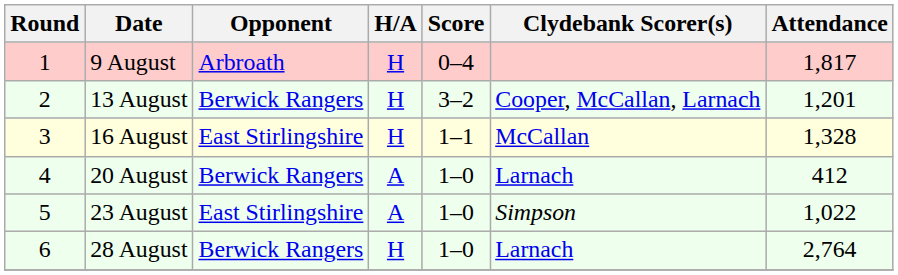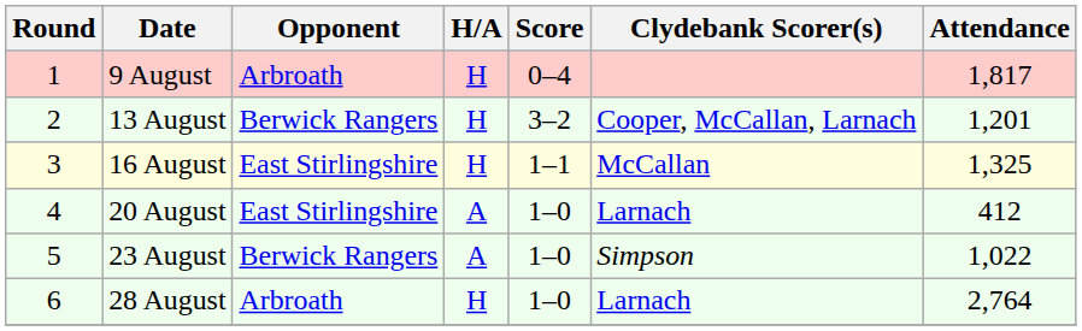16 August | Attendance: 1,328 -> 1,325
20 August | Opponent: Berwick Rangers -> East Stirlingshire
23 August | Opponent: East Stirlingshire -> Berwick Rangers
28 August | Opponent: Berwick Rangers -> Arbroath
